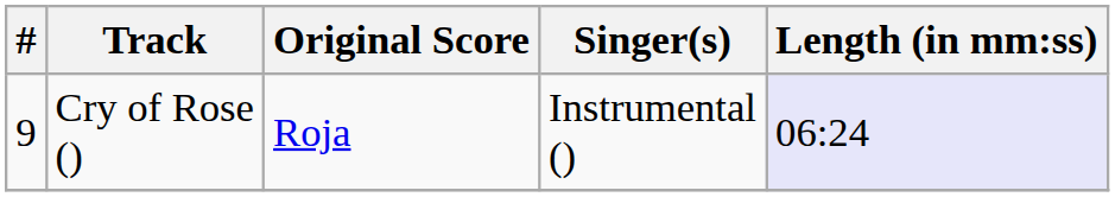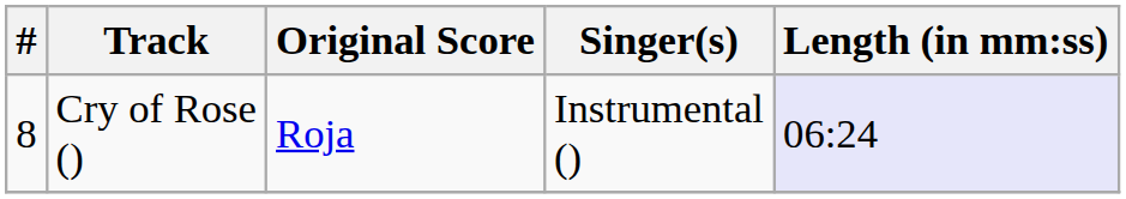Cry of Rose () | #: 9 -> 8
